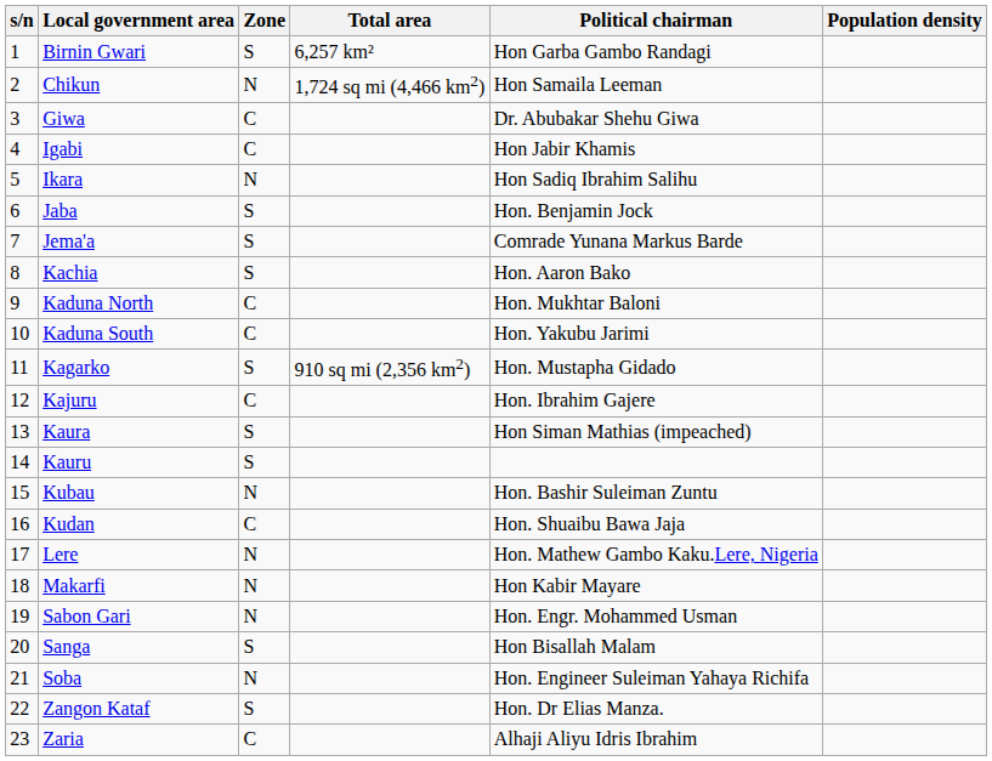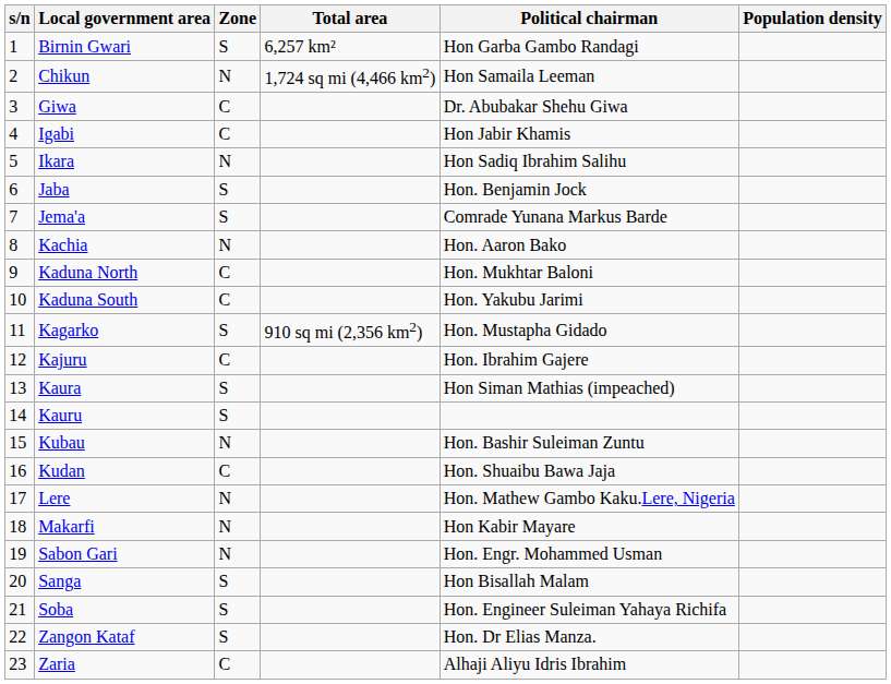Kachia | Zone: S -> N
Soba | Zone: N -> S
